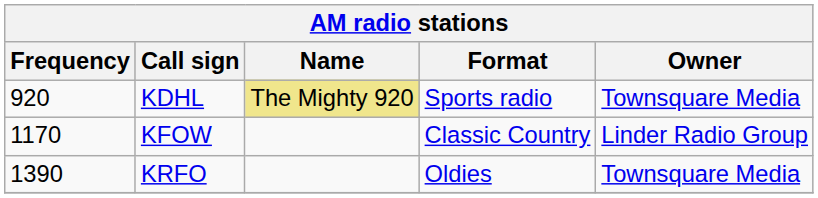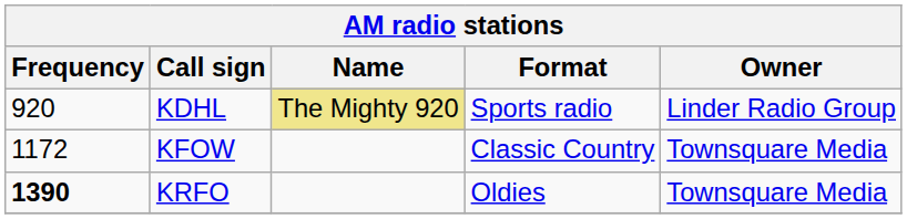KDHL | Owner: Townsquare Media -> Linder Radio Group
KFOW | Frequency: 1170 -> 1172
KFOW | Owner: Linder Radio Group -> Townsquare Media
KRFO | Frequency: normal -> bold
